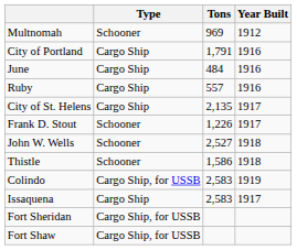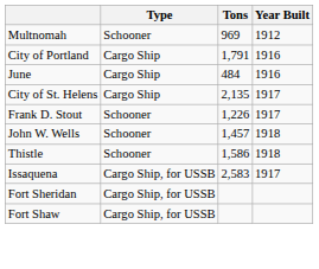- row: Ruby | Cargo Ship | 557 | 1916
John W. Wells | Tons: 2,527 -> 1,457
- row: Colindo | Cargo Ship, for USSB | 2,583 | 1919
Issaquena | Type: Cargo Ship -> Cargo Ship, for USSB
